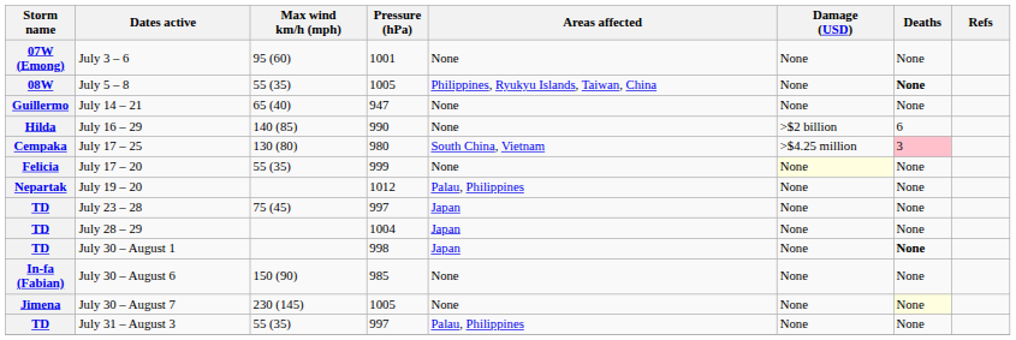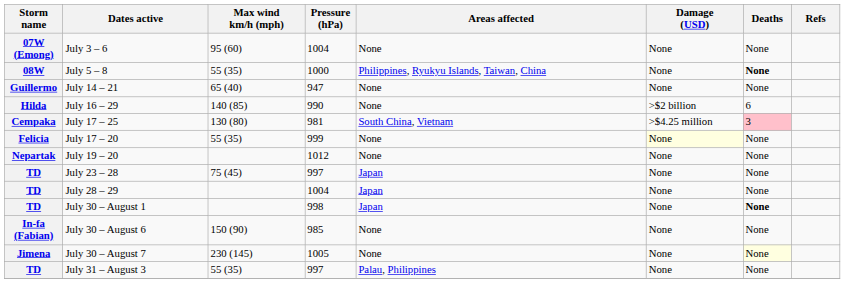July 3 – 6 | Pressure (hPa): 1001 -> 1004
July 5 – 8 | Pressure (hPa): 1005 -> 1000
July 17 – 25 | Pressure (hPa): 980 -> 981
July 19 – 20 | Areas affected: Palau, Philippines -> None
